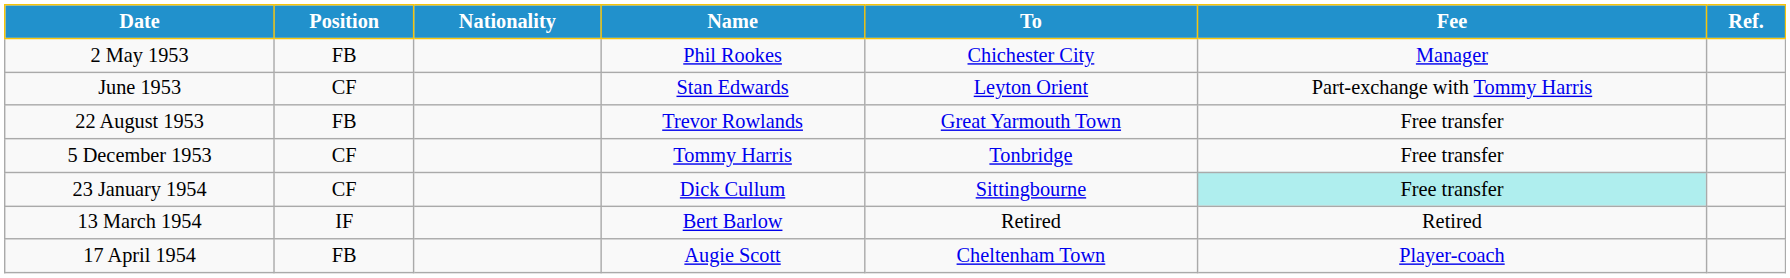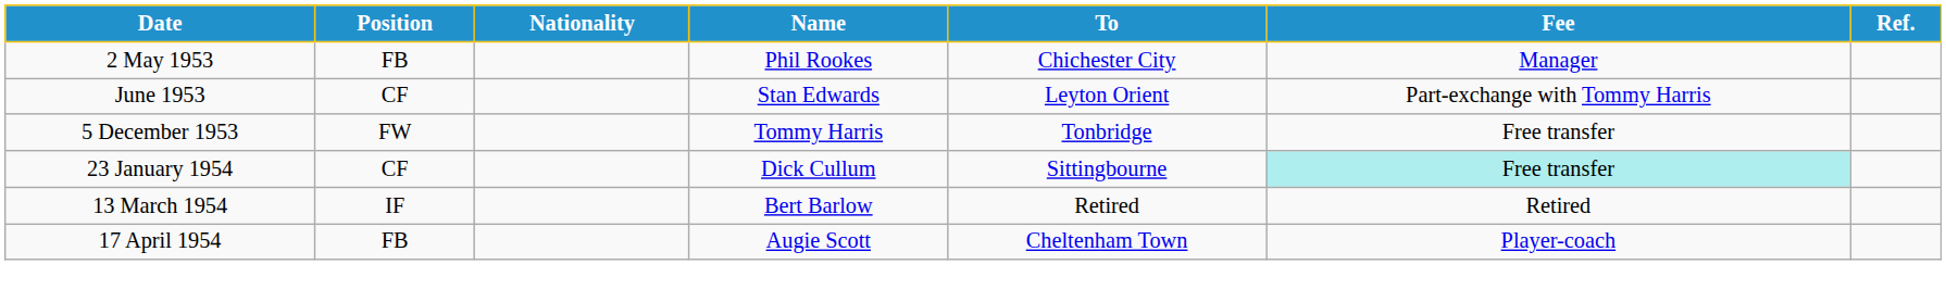- row: 22 August 1953 | FB | Trevor Rowlands | Great Yarmouth Town | Free transfer
5 December 1953 | Position: CF -> FW
